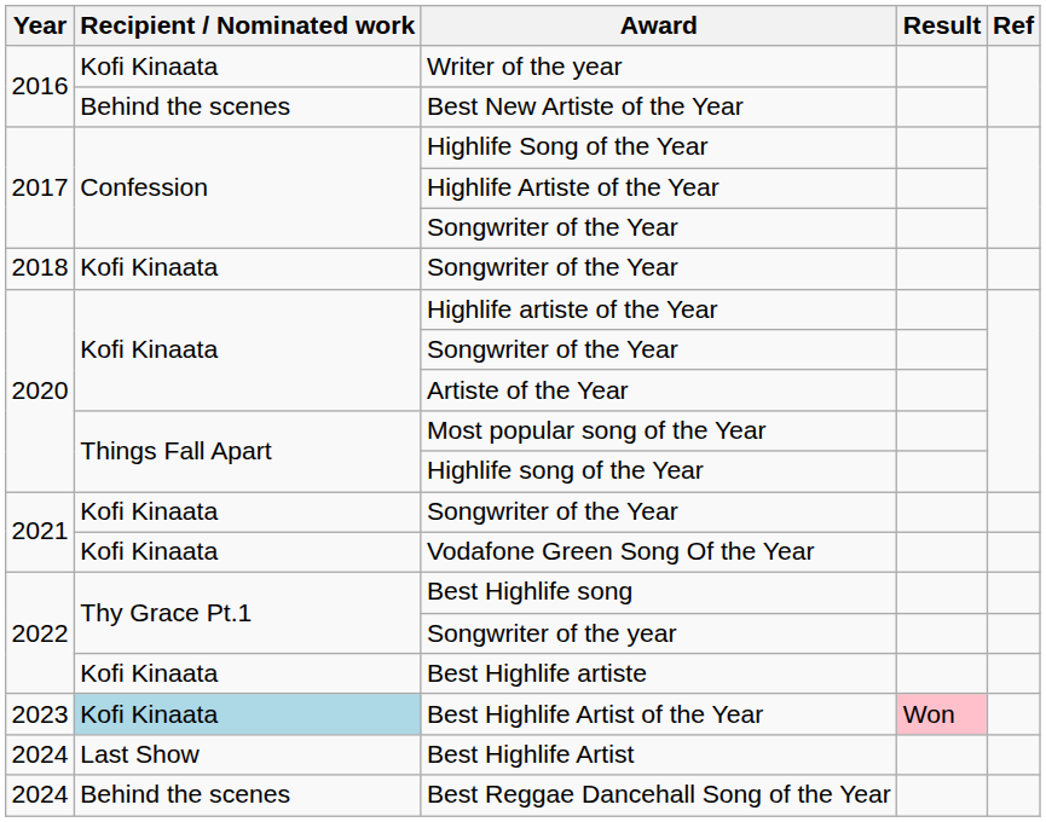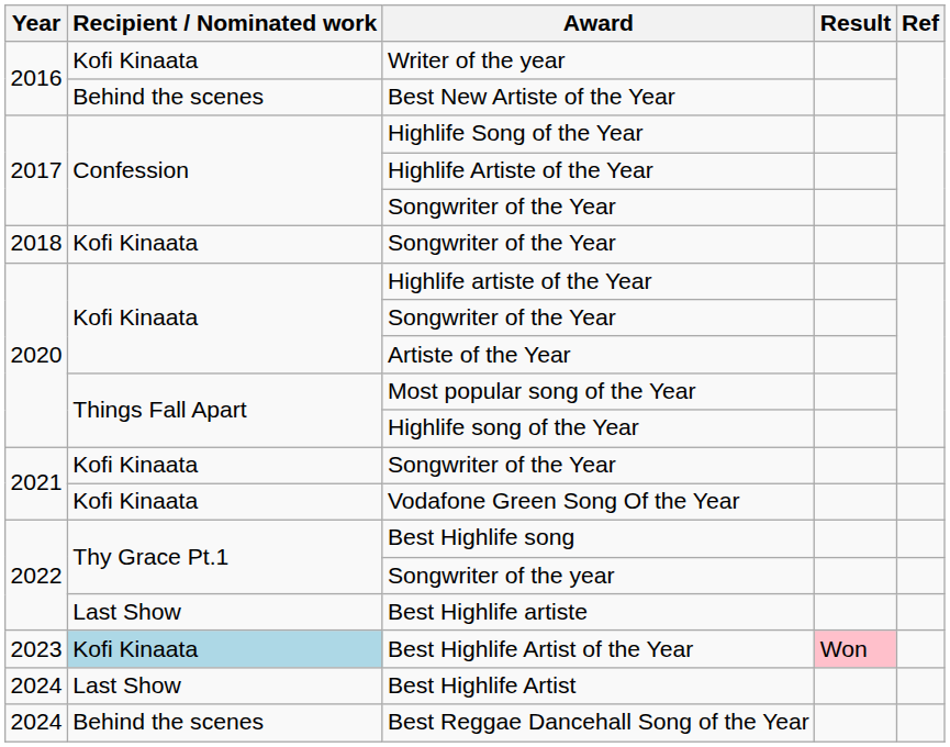Best Highlife artiste | Recipient / Nominated work: Kofi Kinaata -> Last Show
